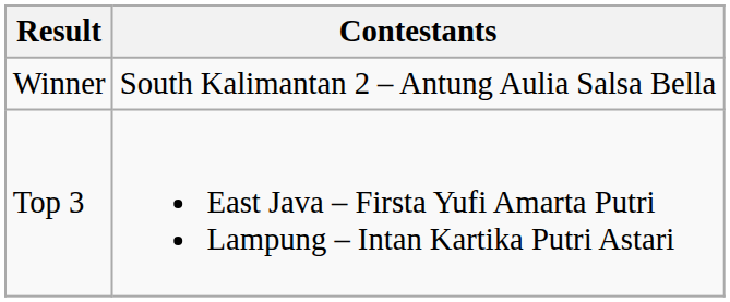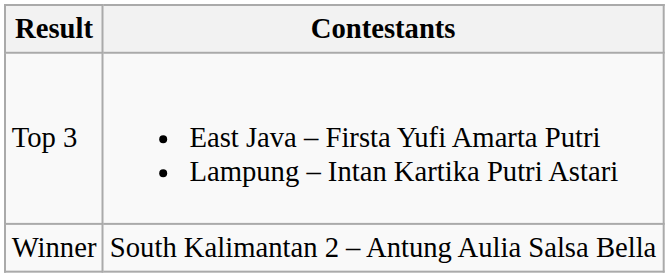rows swapped: Winner <-> Top 3
